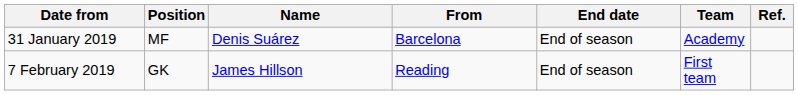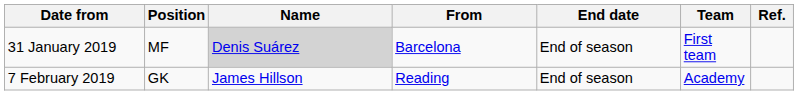31 January 2019 | Name: no background -> lightgrey background
31 January 2019 | Team: Academy -> First team
7 February 2019 | Team: First team -> Academy
